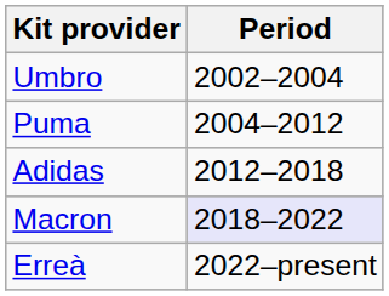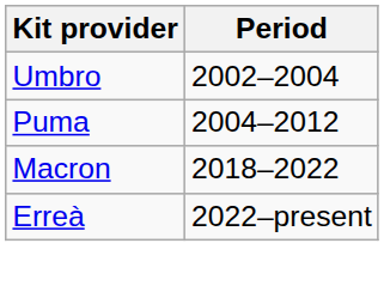- row: Adidas | 2012–2018
Macron | Period: lavender background -> no background
